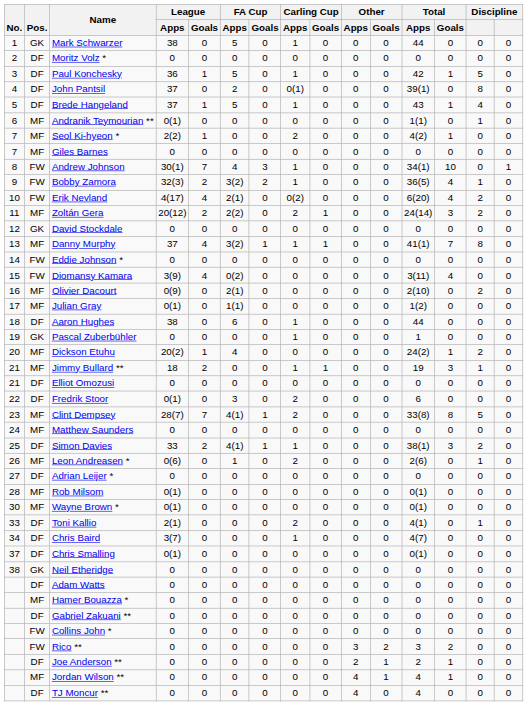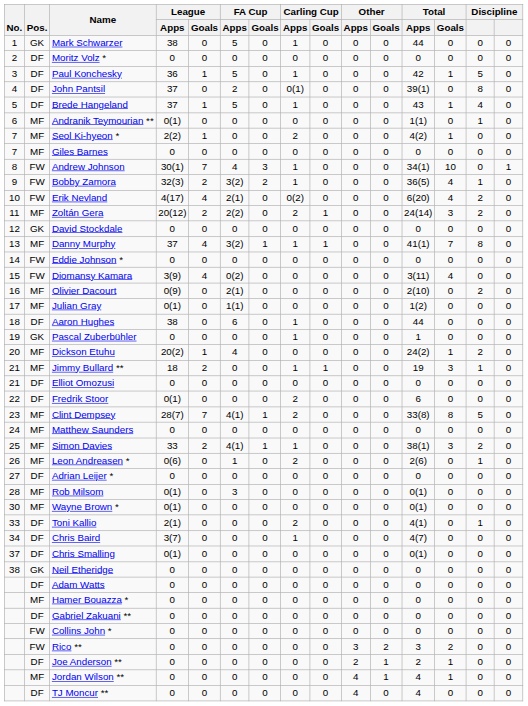Fredrik Stoor | FA Cup / Apps: 3 -> 0
Simon Davies | Pos.: DF -> MF
Rob Milsom | FA Cup / Apps: 0 -> 3
